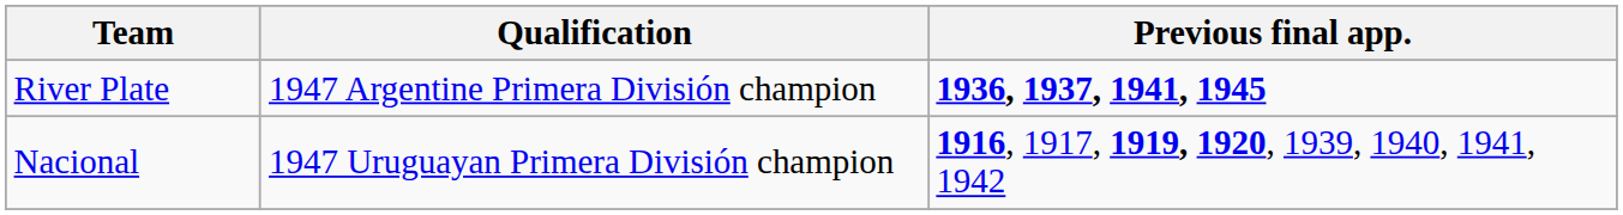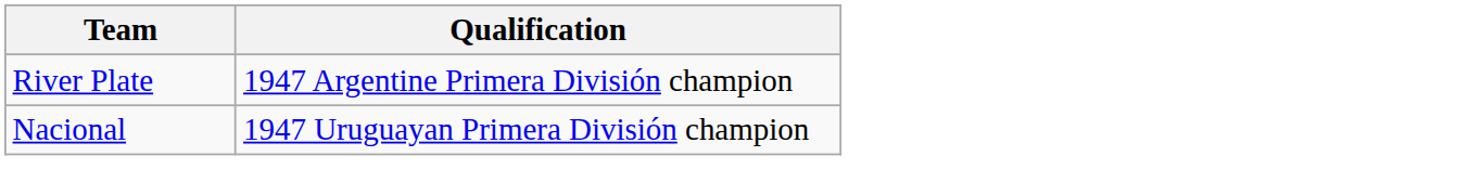- column: Previous final app. | 1936, 1937, 1941, 1945 | 1916, 1917, 1919, 1920, 1939, 1940, 1941, 1942
